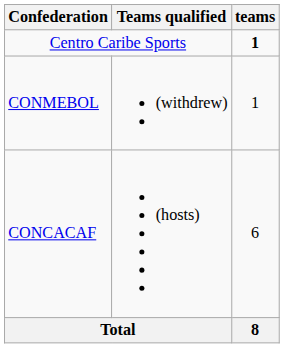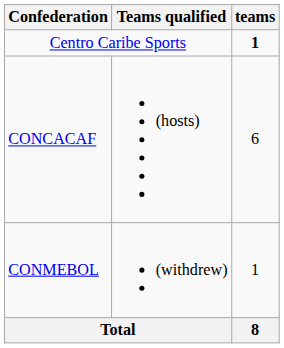rows swapped: CONCACAF <-> CONMEBOL
